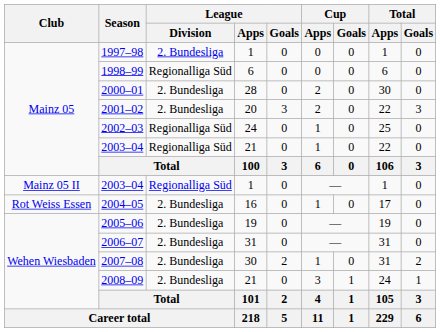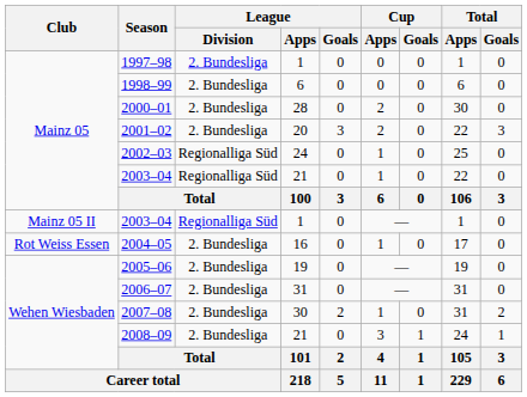1998–99 | League / Division: Regionalliga Süd -> 2. Bundesliga
